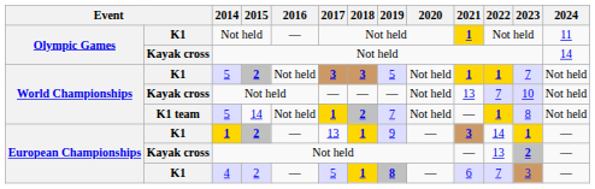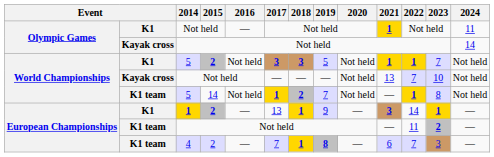European Championships / Not held | column 2: Kayak cross -> K1 team
European Championships / Not held | 2022: 13 -> 11
4 | column 2: K1 -> K1 team
4 | 2017: 5 -> 7
